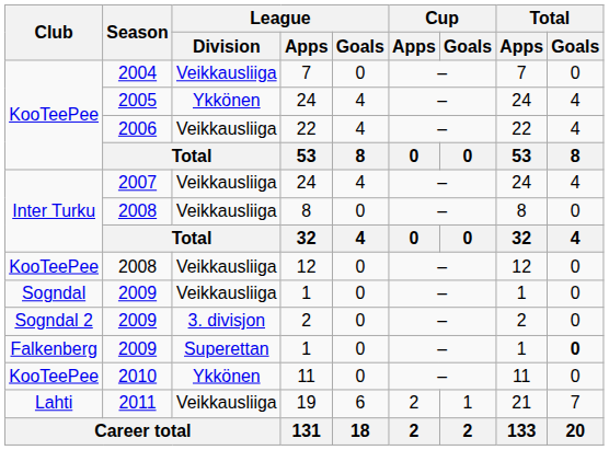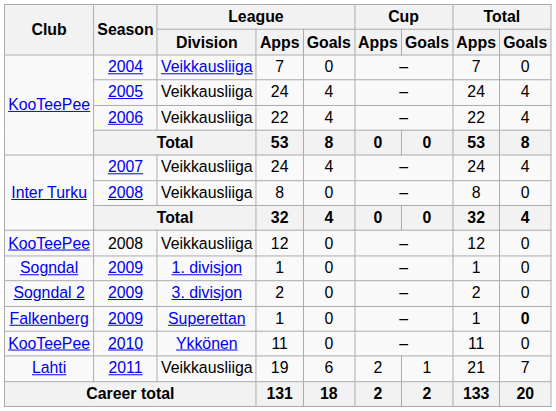KooTeePee / 24 | League / Division: Ykkönen -> Veikkausliiga
Sogndal / 1 | League / Division: Veikkausliiga -> 1. divisjon
